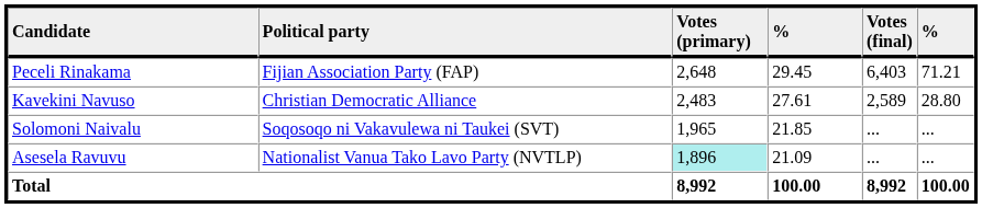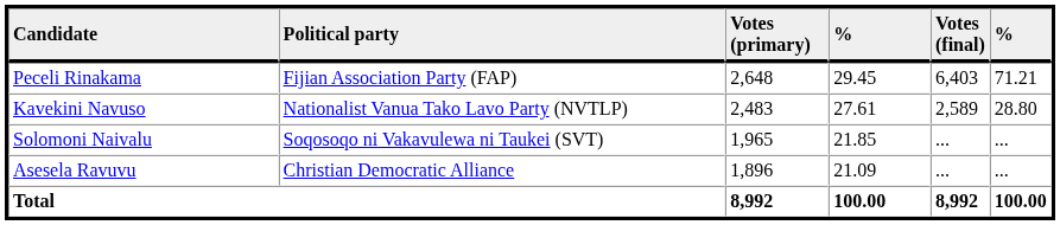Kavekini Navuso | Political party: Christian Democratic Alliance -> Nationalist Vanua Tako Lavo Party (NVTLP)
Asesela Ravuvu | Political party: Nationalist Vanua Tako Lavo Party (NVTLP) -> Christian Democratic Alliance
Asesela Ravuvu | Votes (primary): paleturquoise background -> no background
